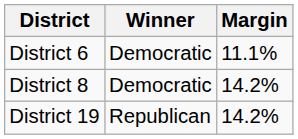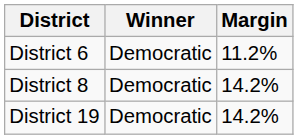District 6 | Margin: 11.1% -> 11.2%
District 19 | Winner: Republican -> Democratic
